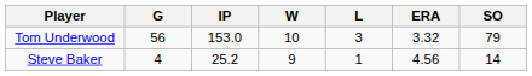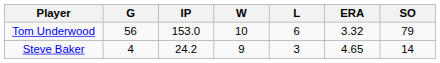Tom Underwood | L: 3 -> 6
Steve Baker | IP: 25.2 -> 24.2
Steve Baker | L: 1 -> 3
Steve Baker | ERA: 4.56 -> 4.65
